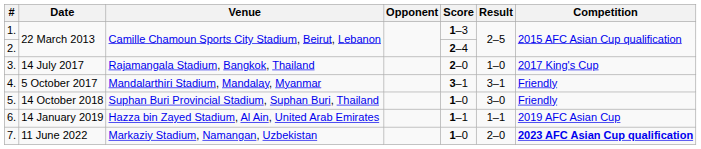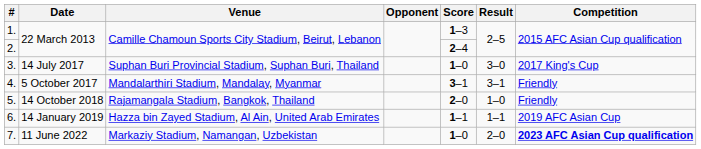3. | Venue: Rajamangala Stadium, Bangkok, Thailand -> Suphan Buri Provincial Stadium, Suphan Buri, Thailand
3. | Score: 2–0 -> 1–0
3. | Result: 1–0 -> 3–0
5. | Venue: Suphan Buri Provincial Stadium, Suphan Buri, Thailand -> Rajamangala Stadium, Bangkok, Thailand
5. | Score: 1–0 -> 2–0
5. | Result: 3–0 -> 1–0
